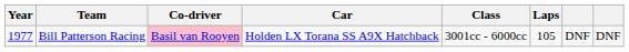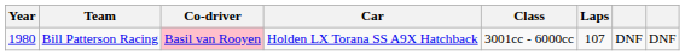Bill Patterson Racing | Year: 1977 -> 1980
Bill Patterson Racing | Laps: 105 -> 107
